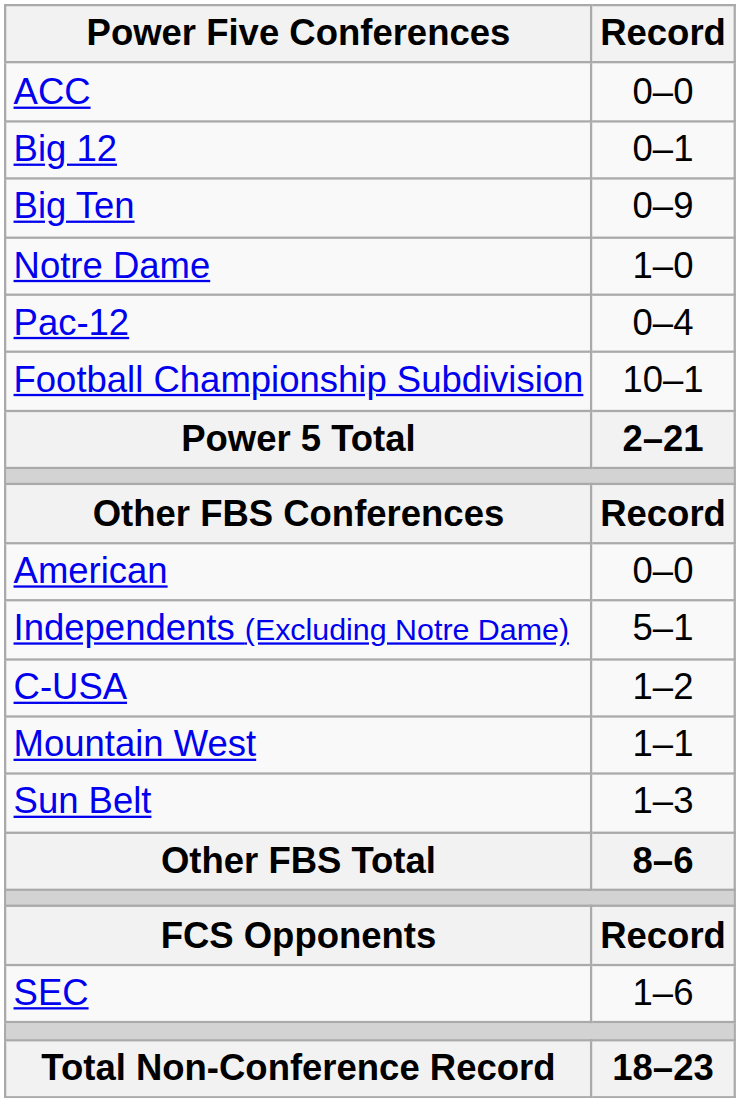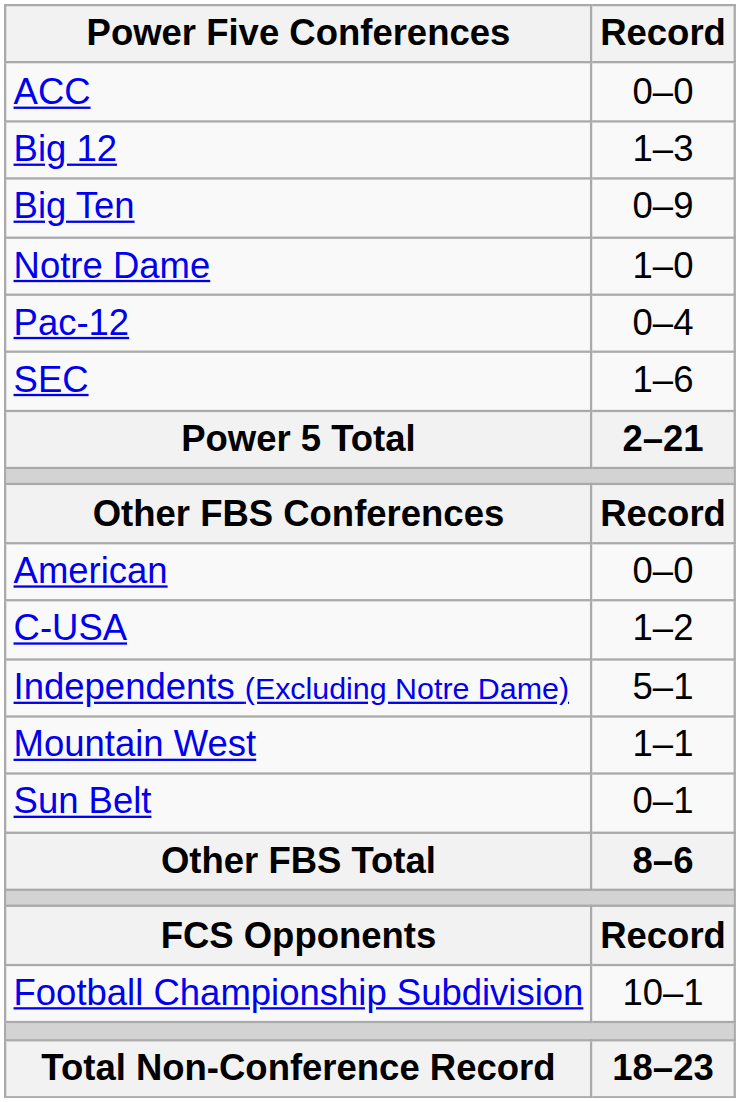Big 12 | Record: 0–1 -> 1–3
rows swapped: SEC <-> Football Championship Subdivision
rows swapped: C-USA <-> Independents (Excluding Notre Dame)
Sun Belt | Record: 1–3 -> 0–1
